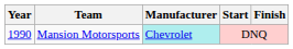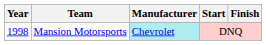Mansion Motorsports | Year: 1990 -> 1998
